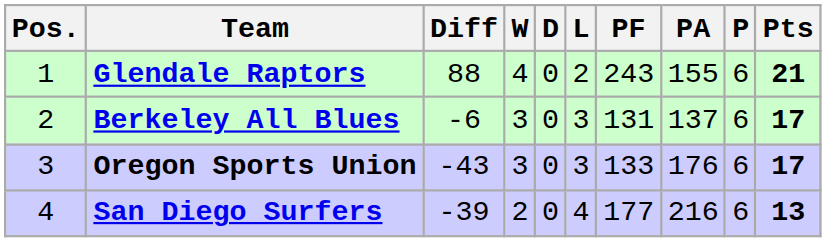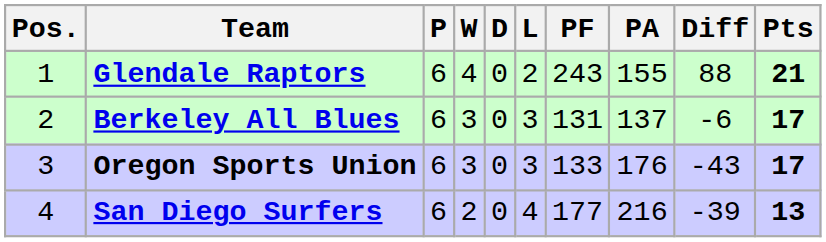columns swapped: P <-> Diff
